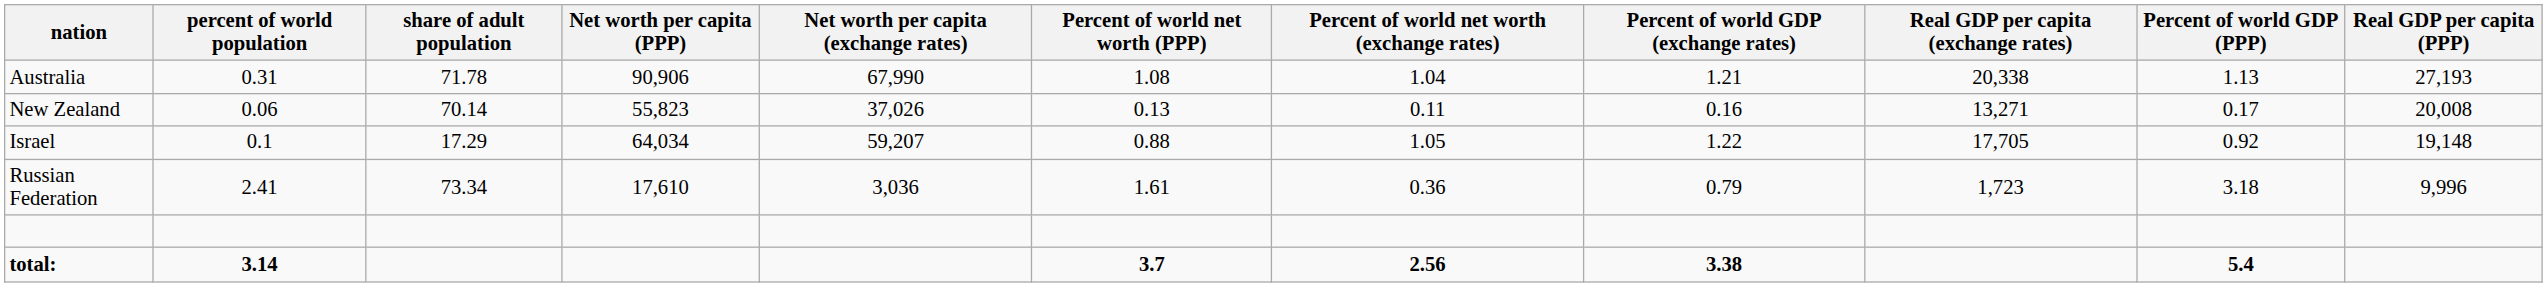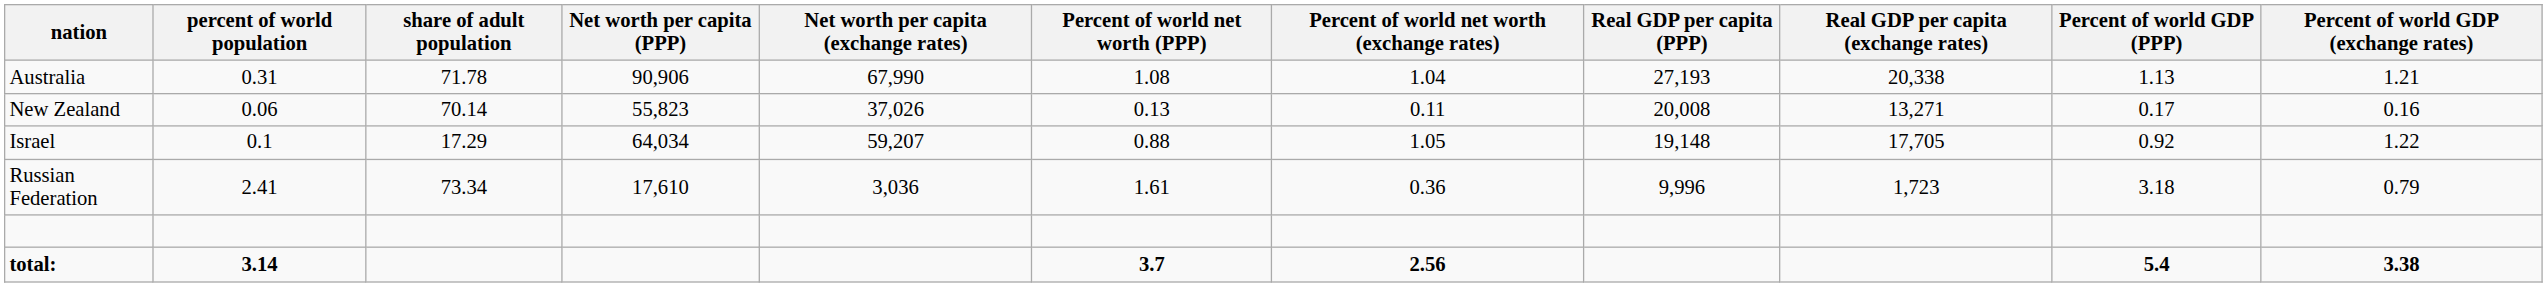columns swapped: Real GDP per capita (PPP) <-> Percent of world GDP (exchange rates)
